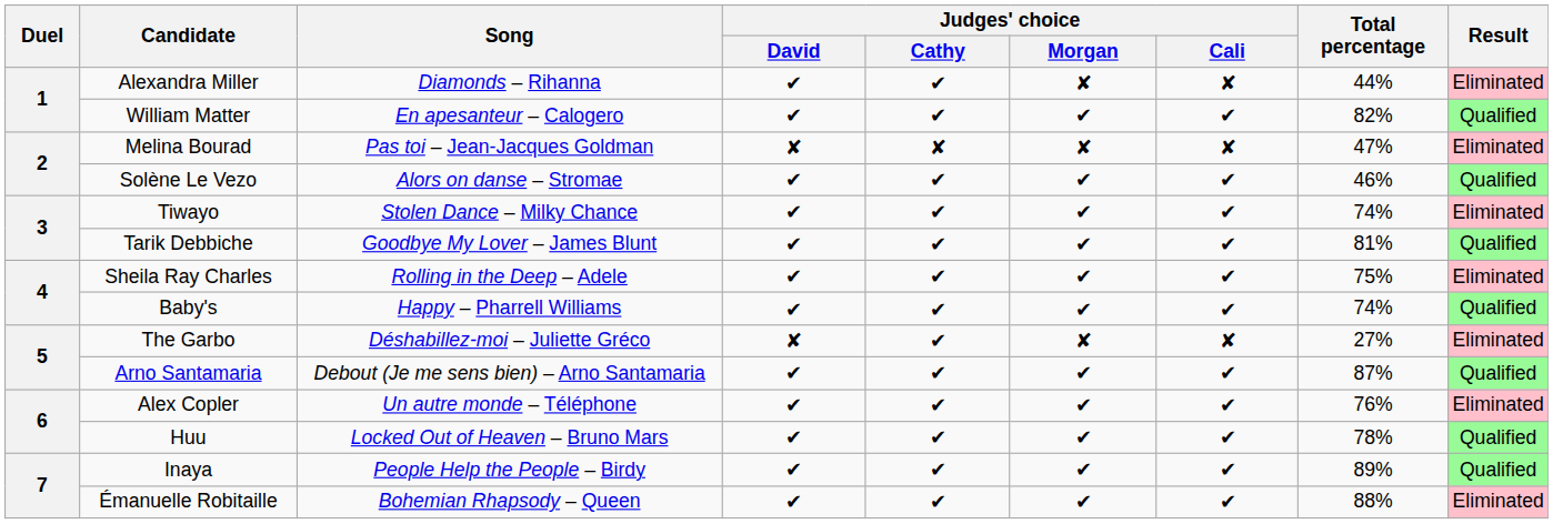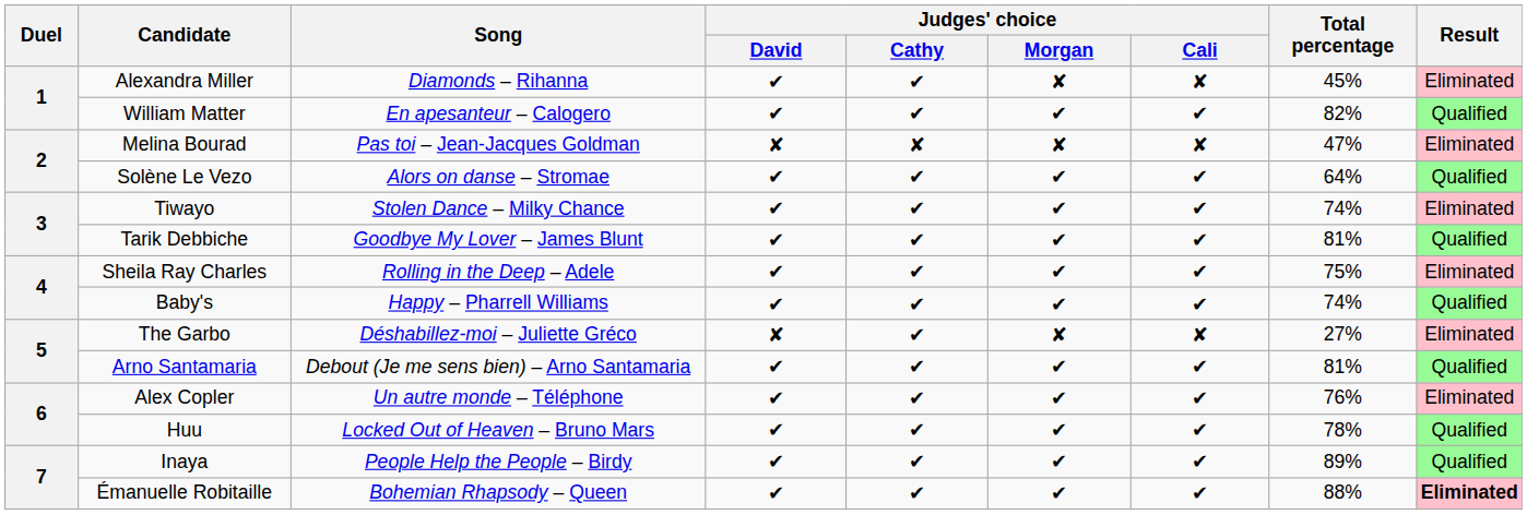Alexandra Miller | Total percentage: 44% -> 45%
Solène Le Vezo | Total percentage: 46% -> 64%
Arno Santamaria | Total percentage: 87% -> 81%
Émanuelle Robitaille | Result: normal -> bold
